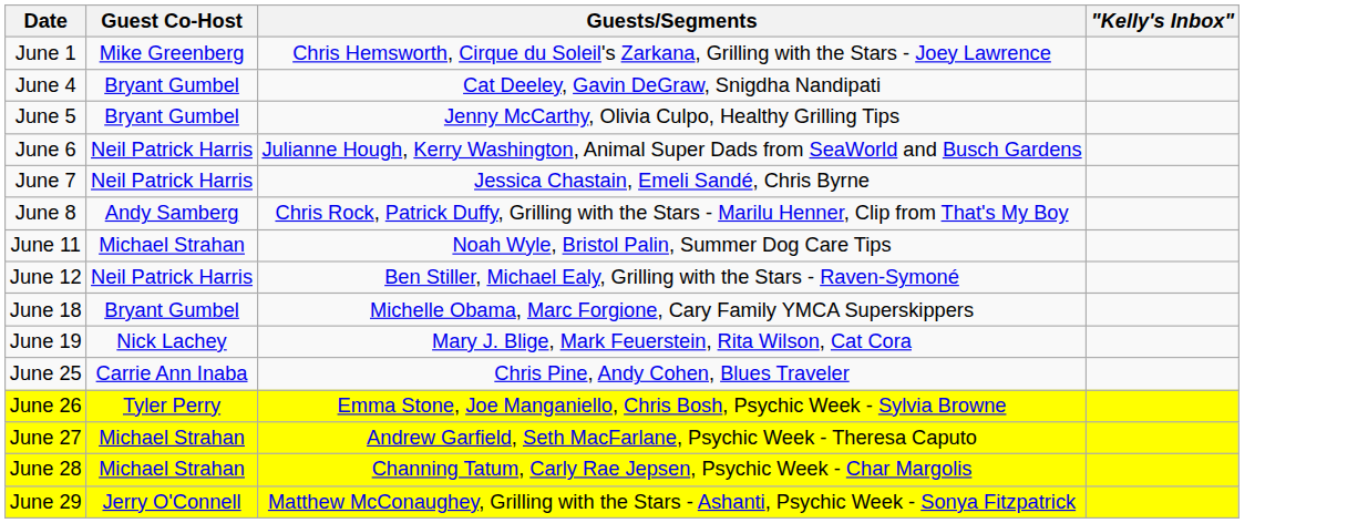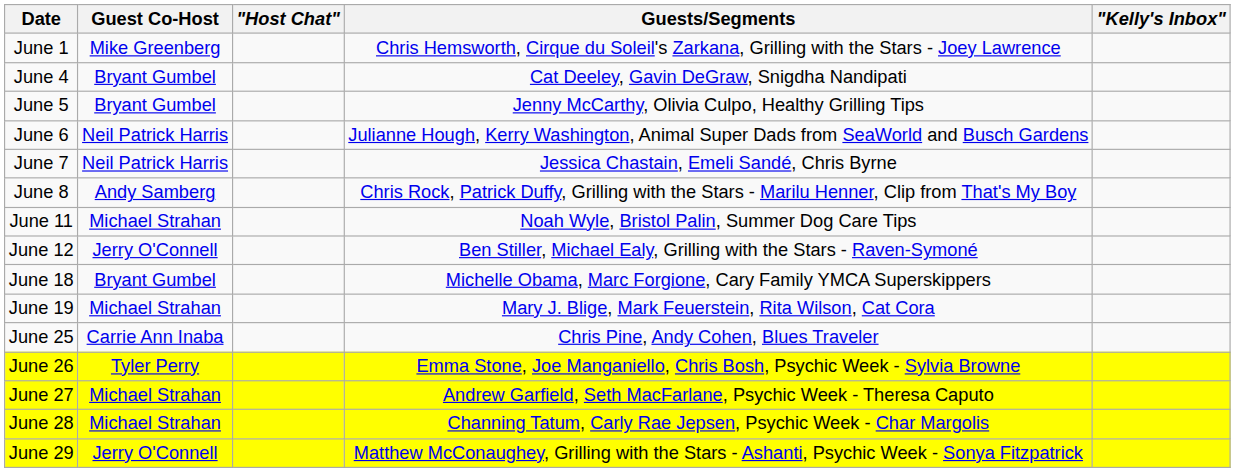+ column: "Host Chat"
June 12 | Guest Co-Host: Neil Patrick Harris -> Jerry O'Connell
June 19 | Guest Co-Host: Nick Lachey -> Michael Strahan
